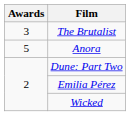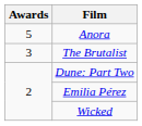rows swapped: Anora <-> The Brutalist
